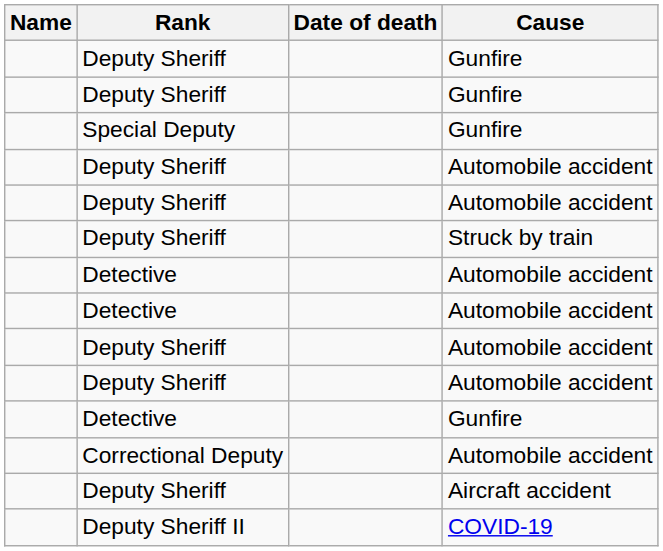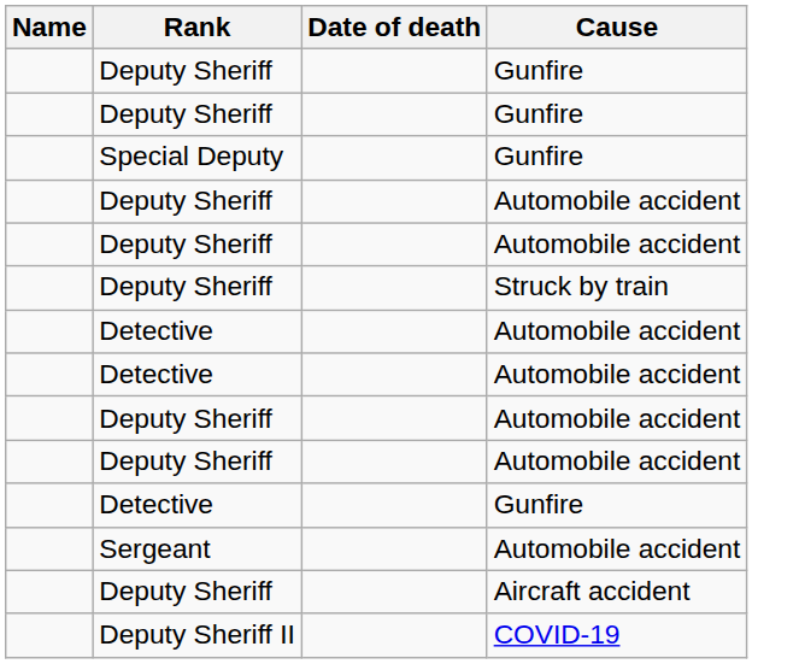+ row: Sergeant | Automobile accident
- row: Correctional Deputy | Automobile accident
